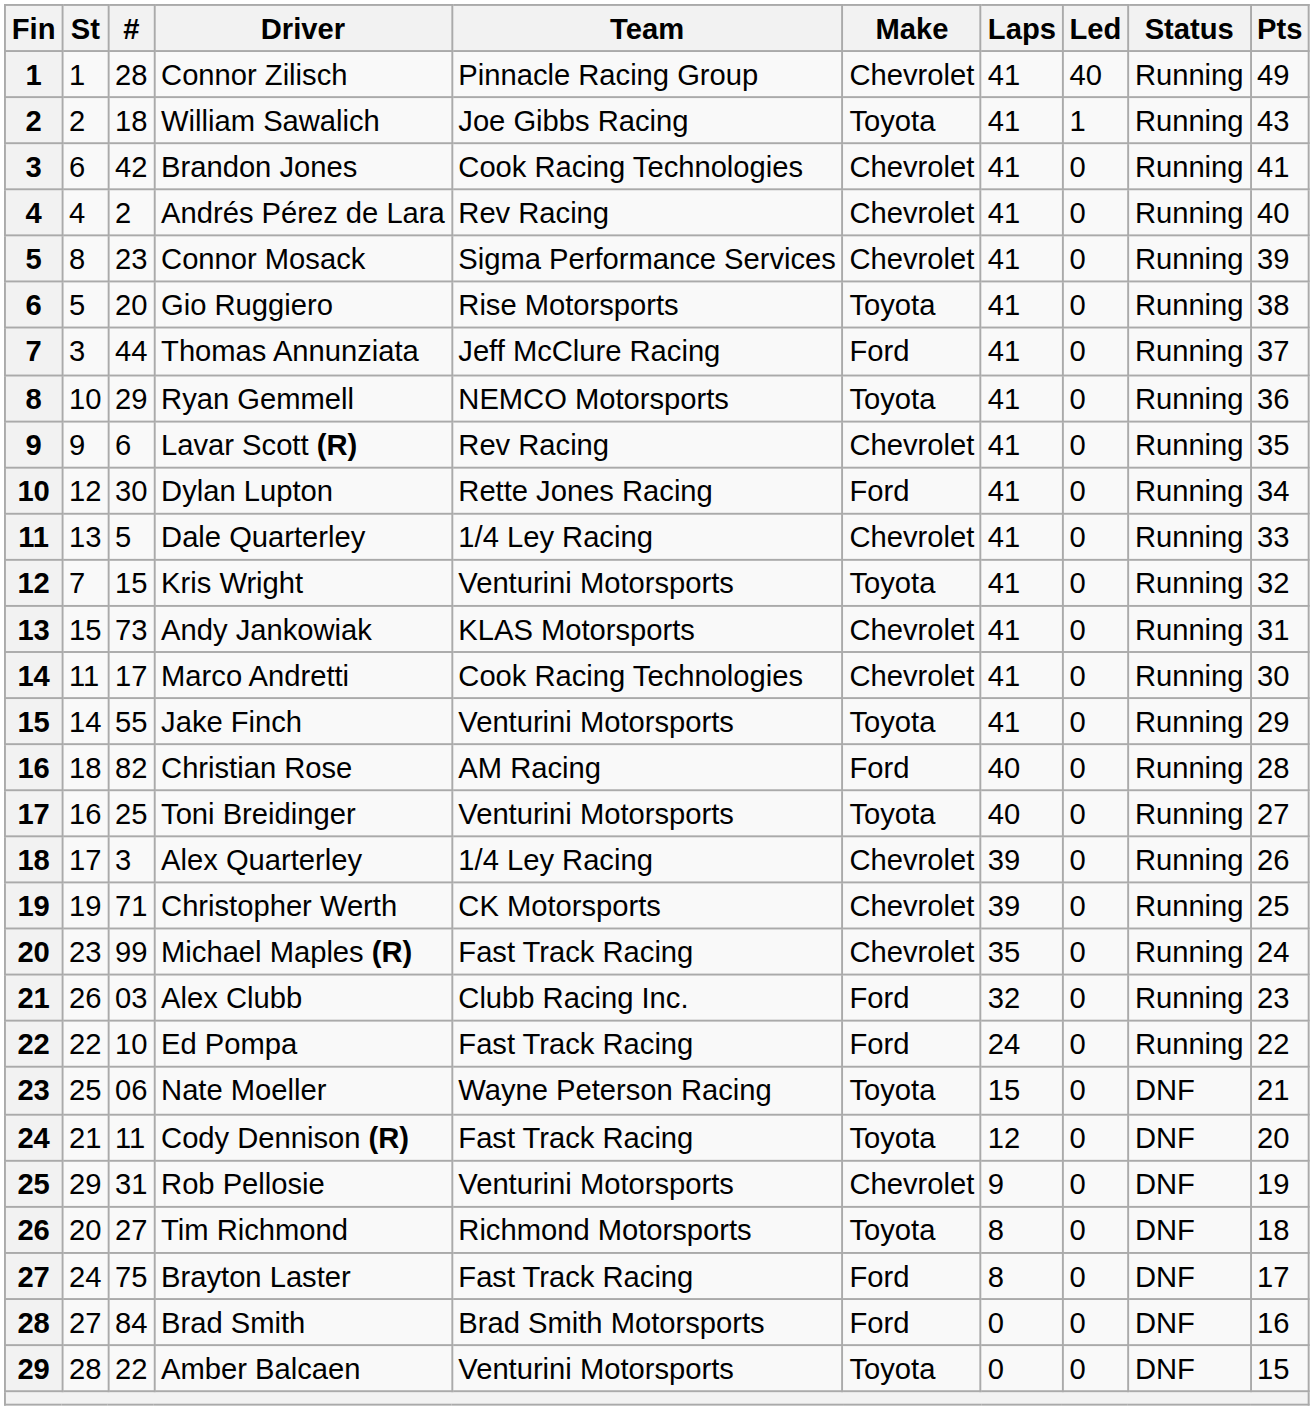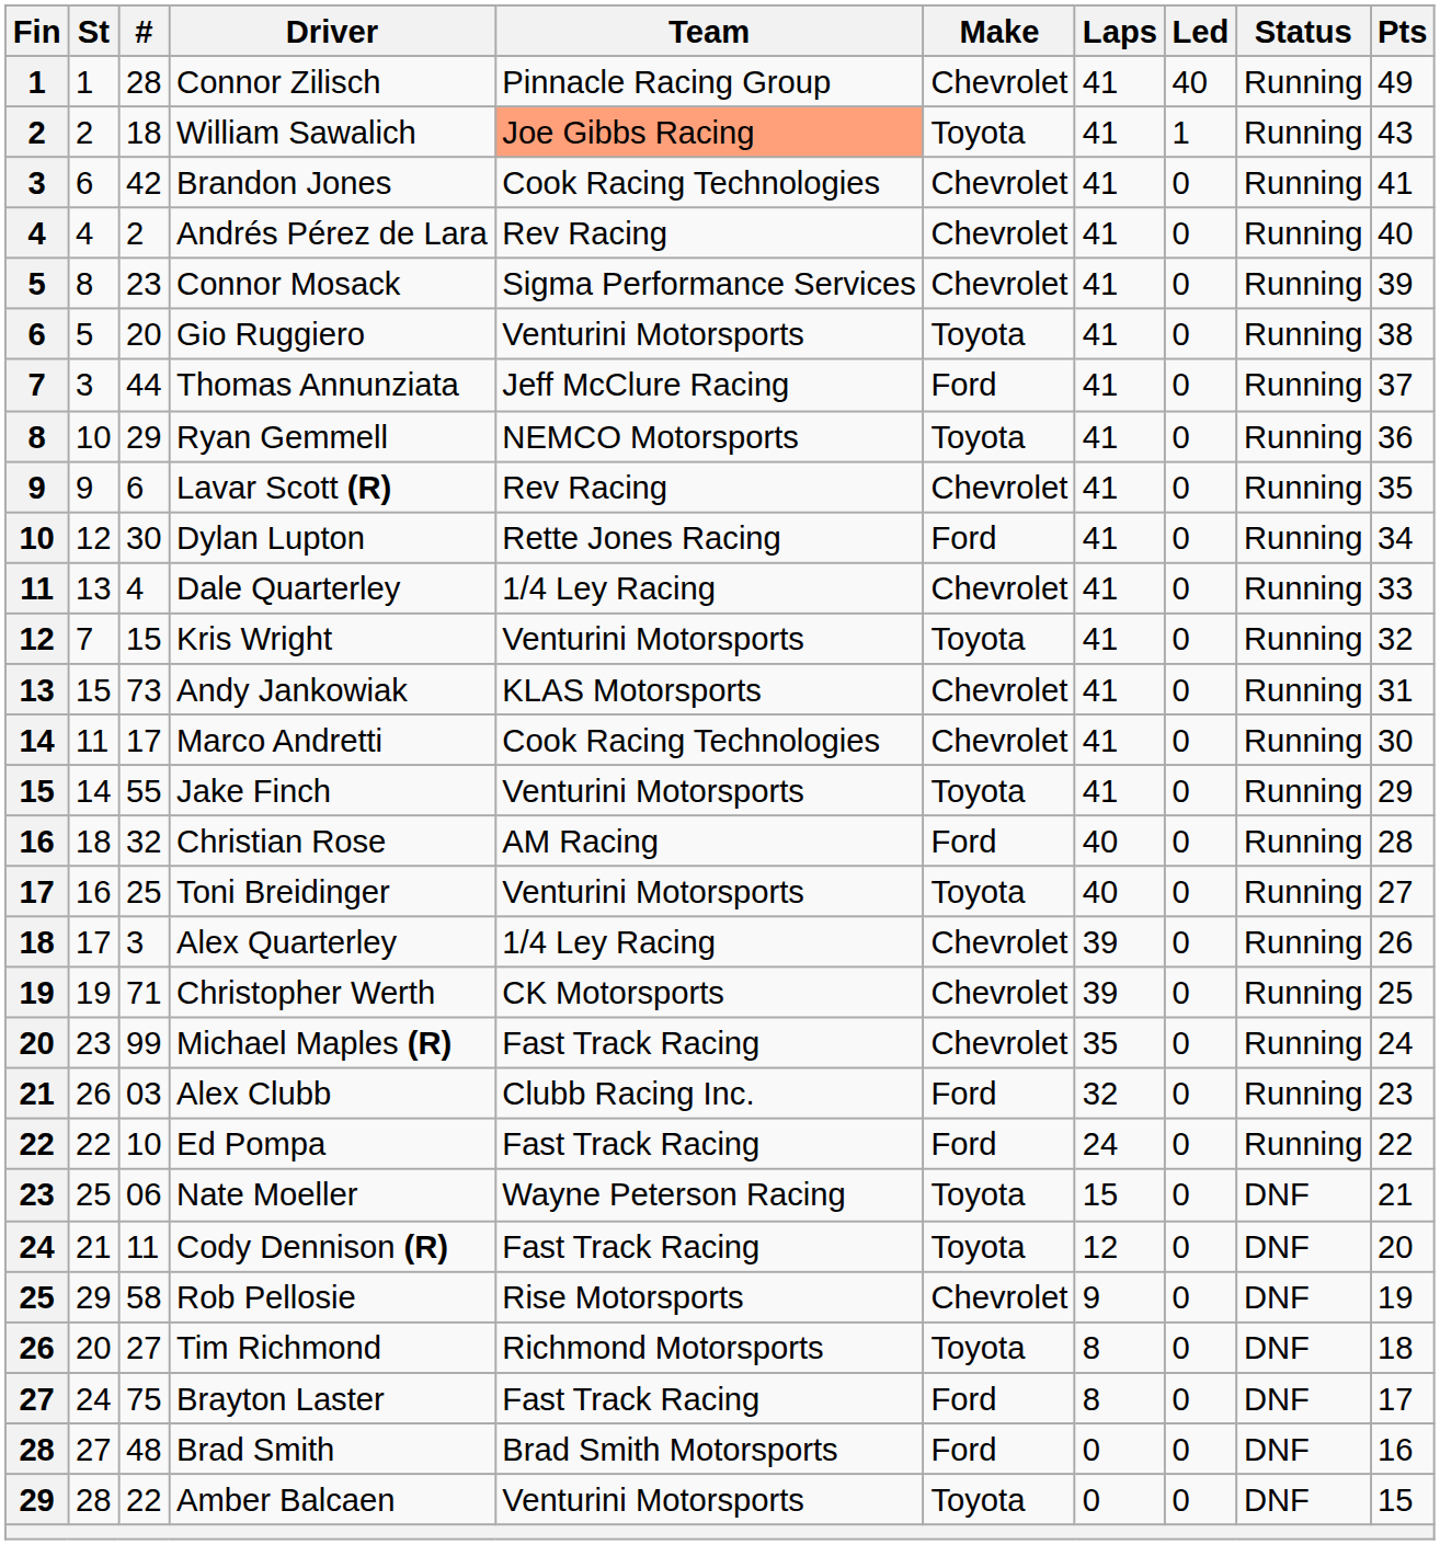William Sawalich | Team: no background -> lightsalmon background
Gio Ruggiero | Team: Rise Motorsports -> Venturini Motorsports
Dale Quarterley | #: 5 -> 4
Christian Rose | #: 82 -> 32
Rob Pellosie | #: 31 -> 58
Rob Pellosie | Team: Venturini Motorsports -> Rise Motorsports
Brad Smith | #: 84 -> 48
